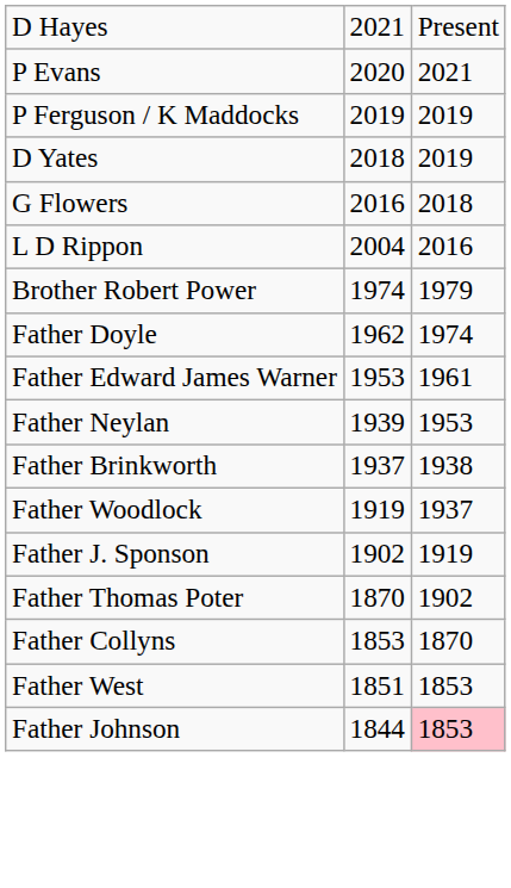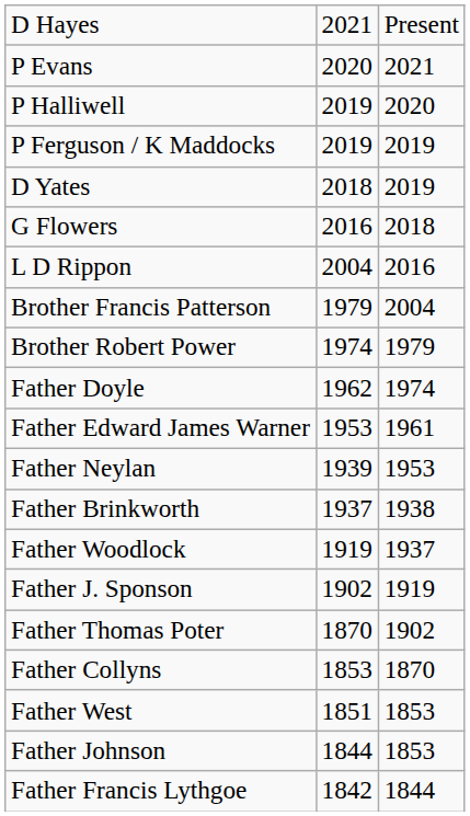+ row: P Halliwell | 2019 | 2020
+ row: Brother Francis Patterson | 1979 | 2004
Father Johnson | column 3: pink background -> no background
+ row: Father Francis Lythgoe | 1842 | 1844
